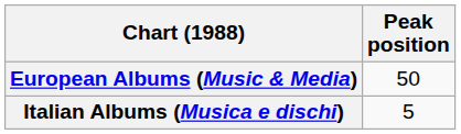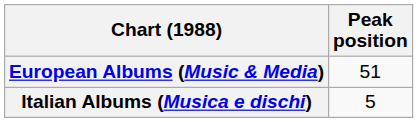European Albums (Music & Media) | Peak position: 50 -> 51
